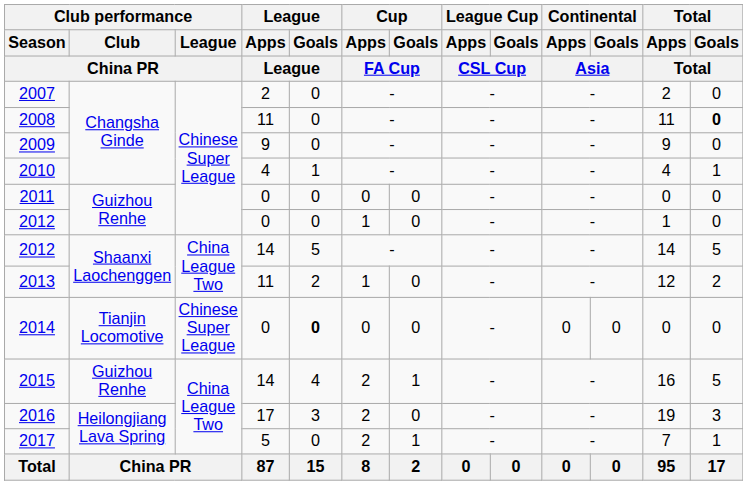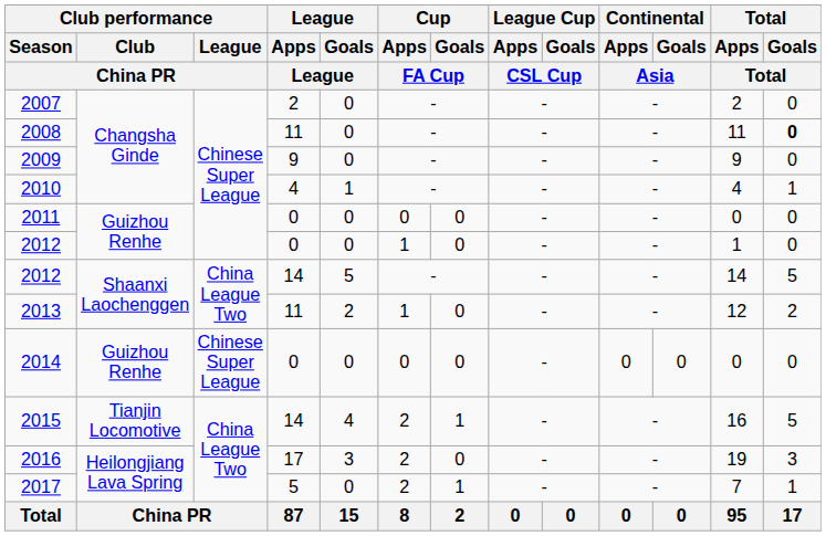2014 | Club performance / Club / China PR: Tianjin Locomotive -> Guizhou Renhe
2014 | League / Goals / League: bold -> normal
2015 | Club performance / Club / China PR: Guizhou Renhe -> Tianjin Locomotive
